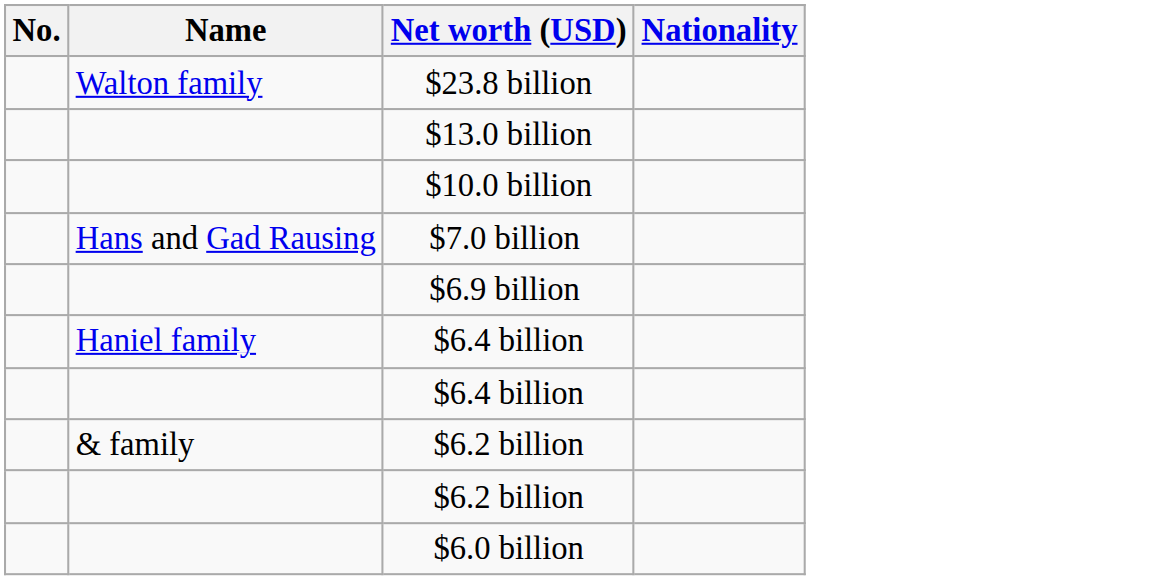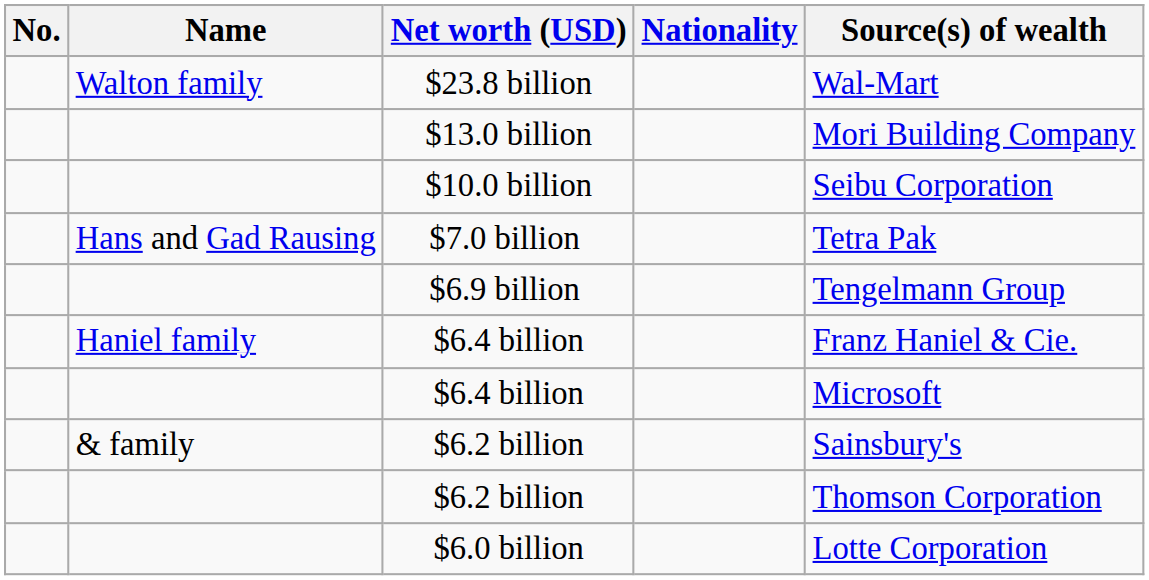+ column: Source(s) of wealth | Wal-Mart | Mori Building Company | Seibu Corporation | Tetra Pak | Tengelmann Group | Franz Haniel & Cie. | Microsoft | Sainsbury's | Thomson Corporation | Lotte Corporation
